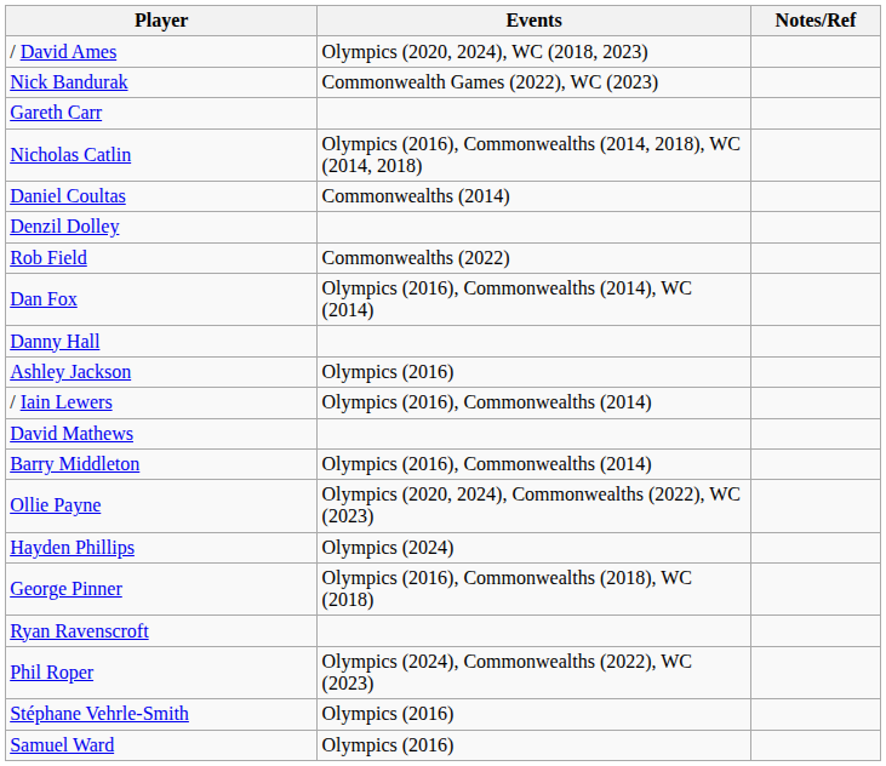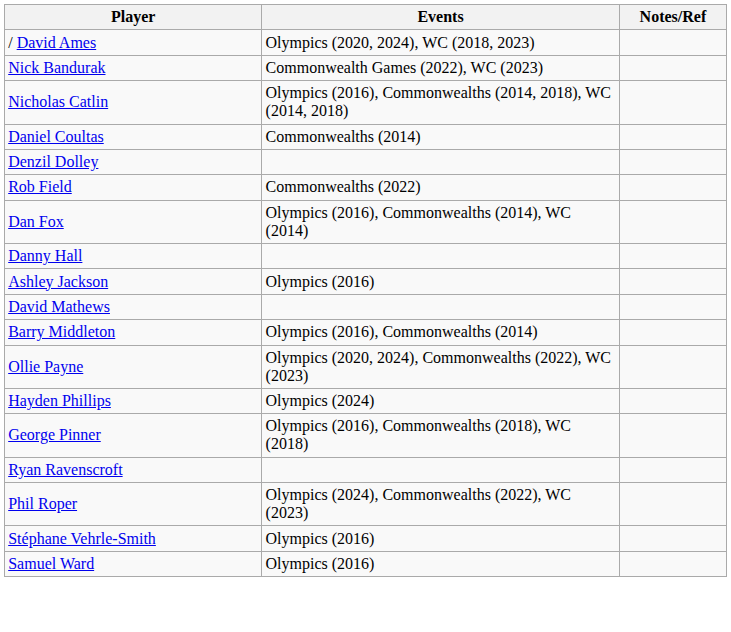- row: Gareth Carr
- row: / Iain Lewers | Olympics (2016), Commonwealths (2014)
